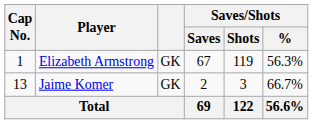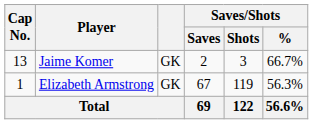rows swapped: Elizabeth Armstrong <-> Jaime Komer
